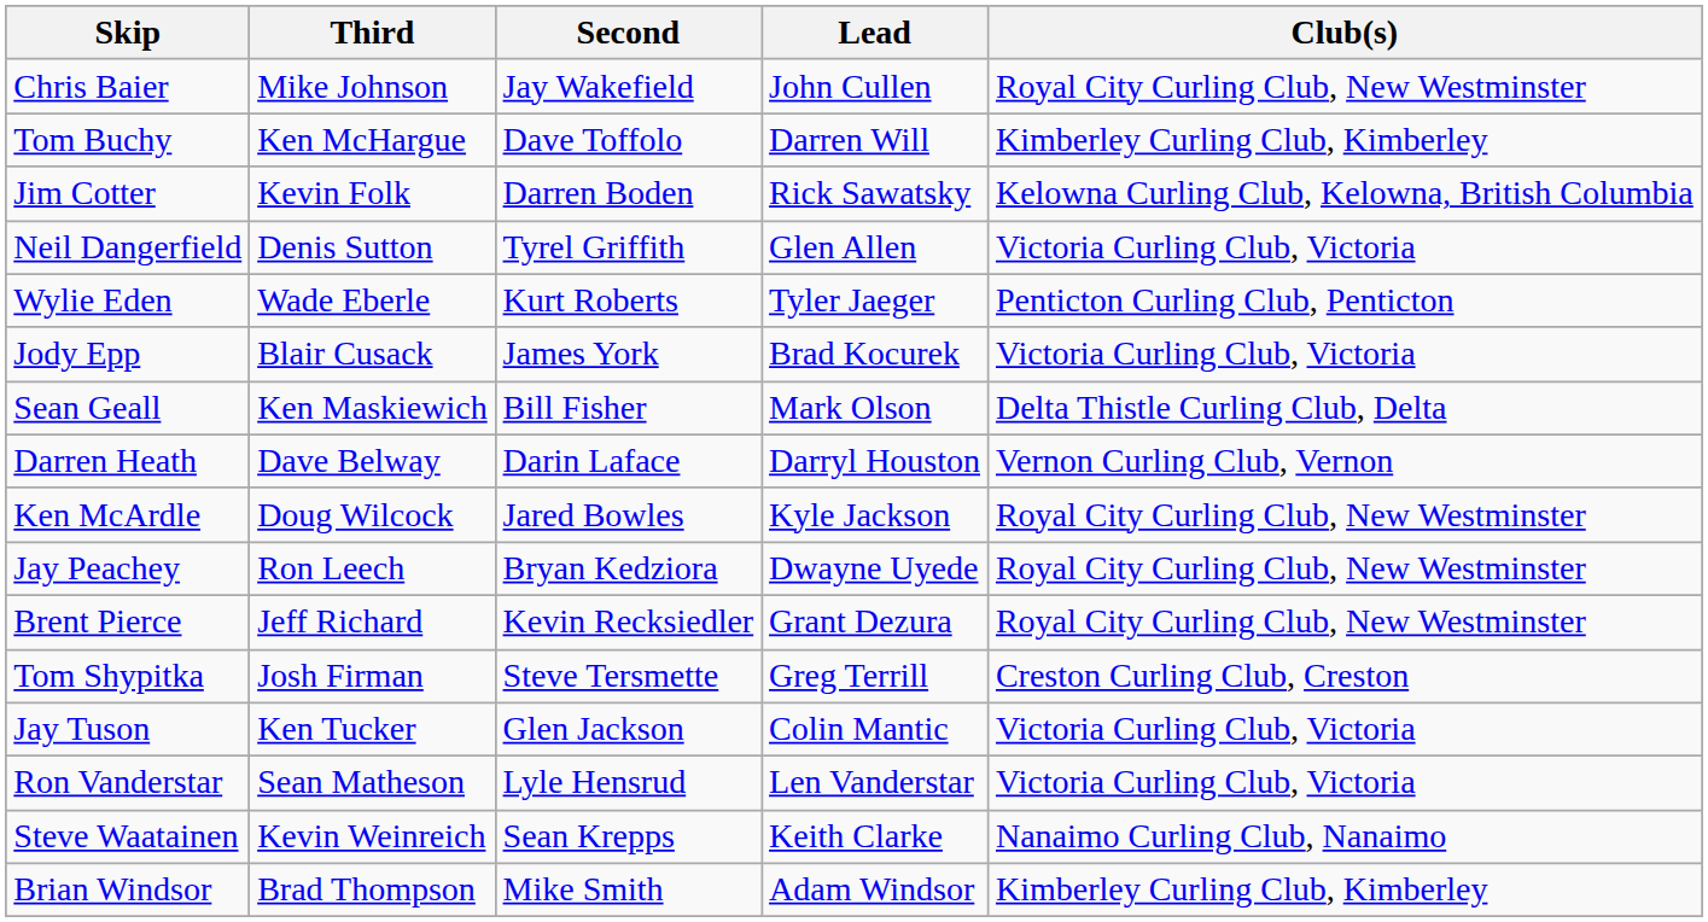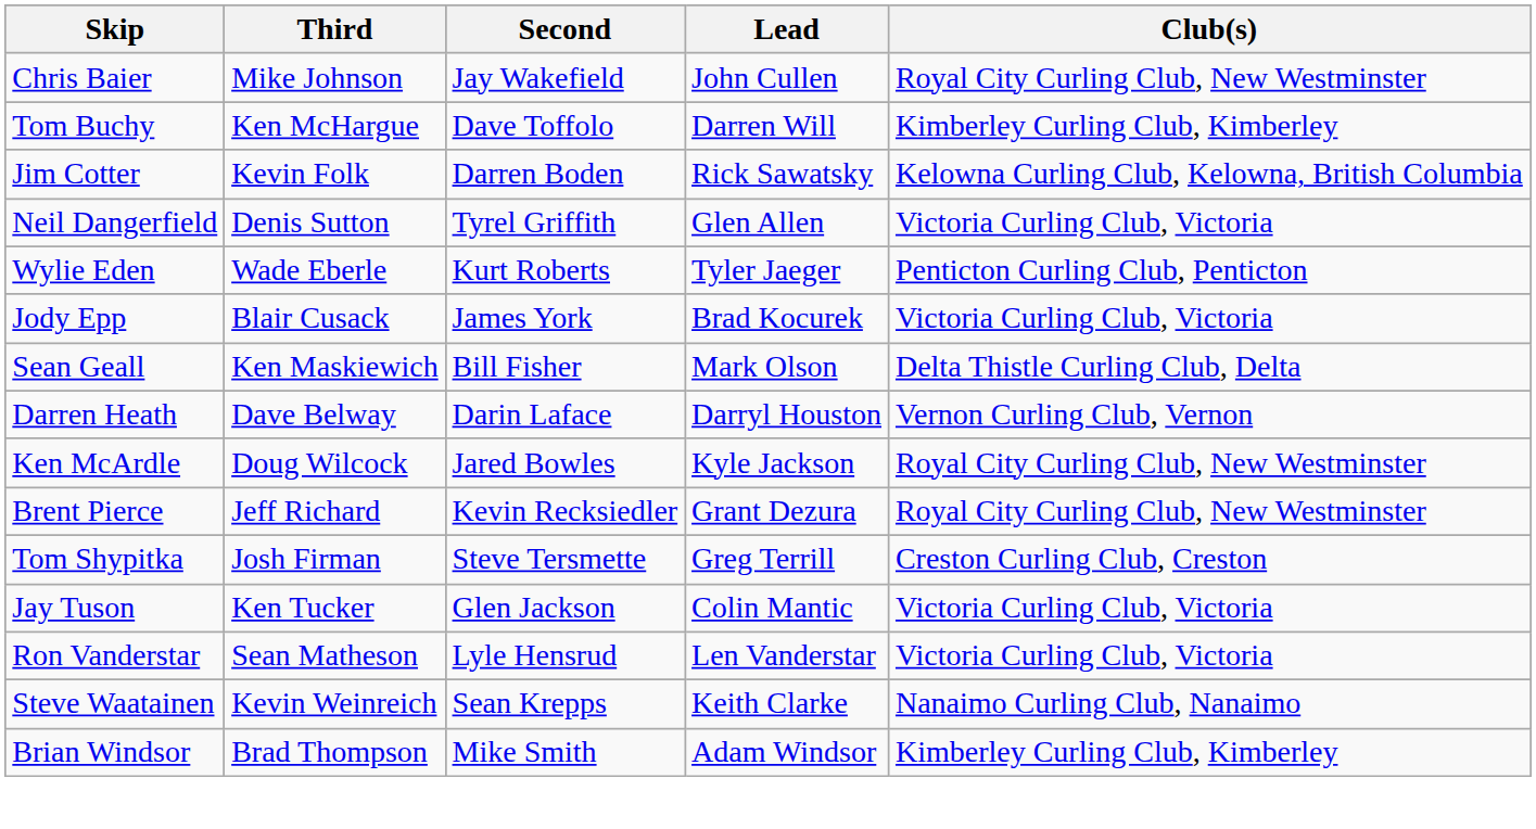- row: Jay Peachey | Ron Leech | Bryan Kedziora | Dwayne Uyede | Royal City Curling Club, New Westminster
